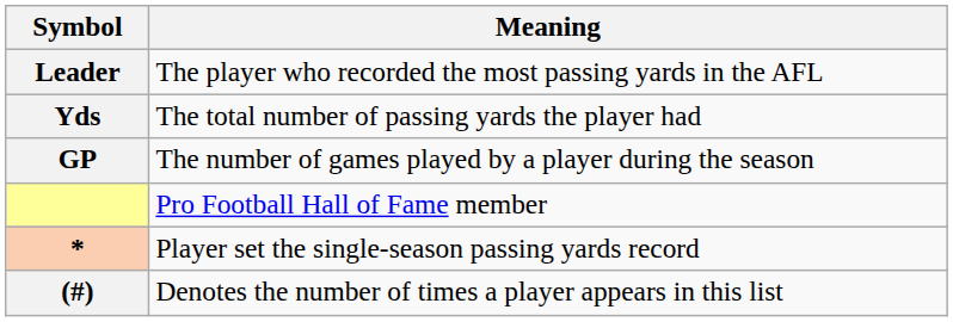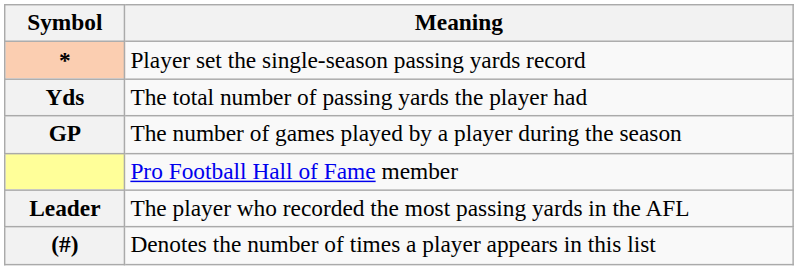rows swapped: Leader <-> *
